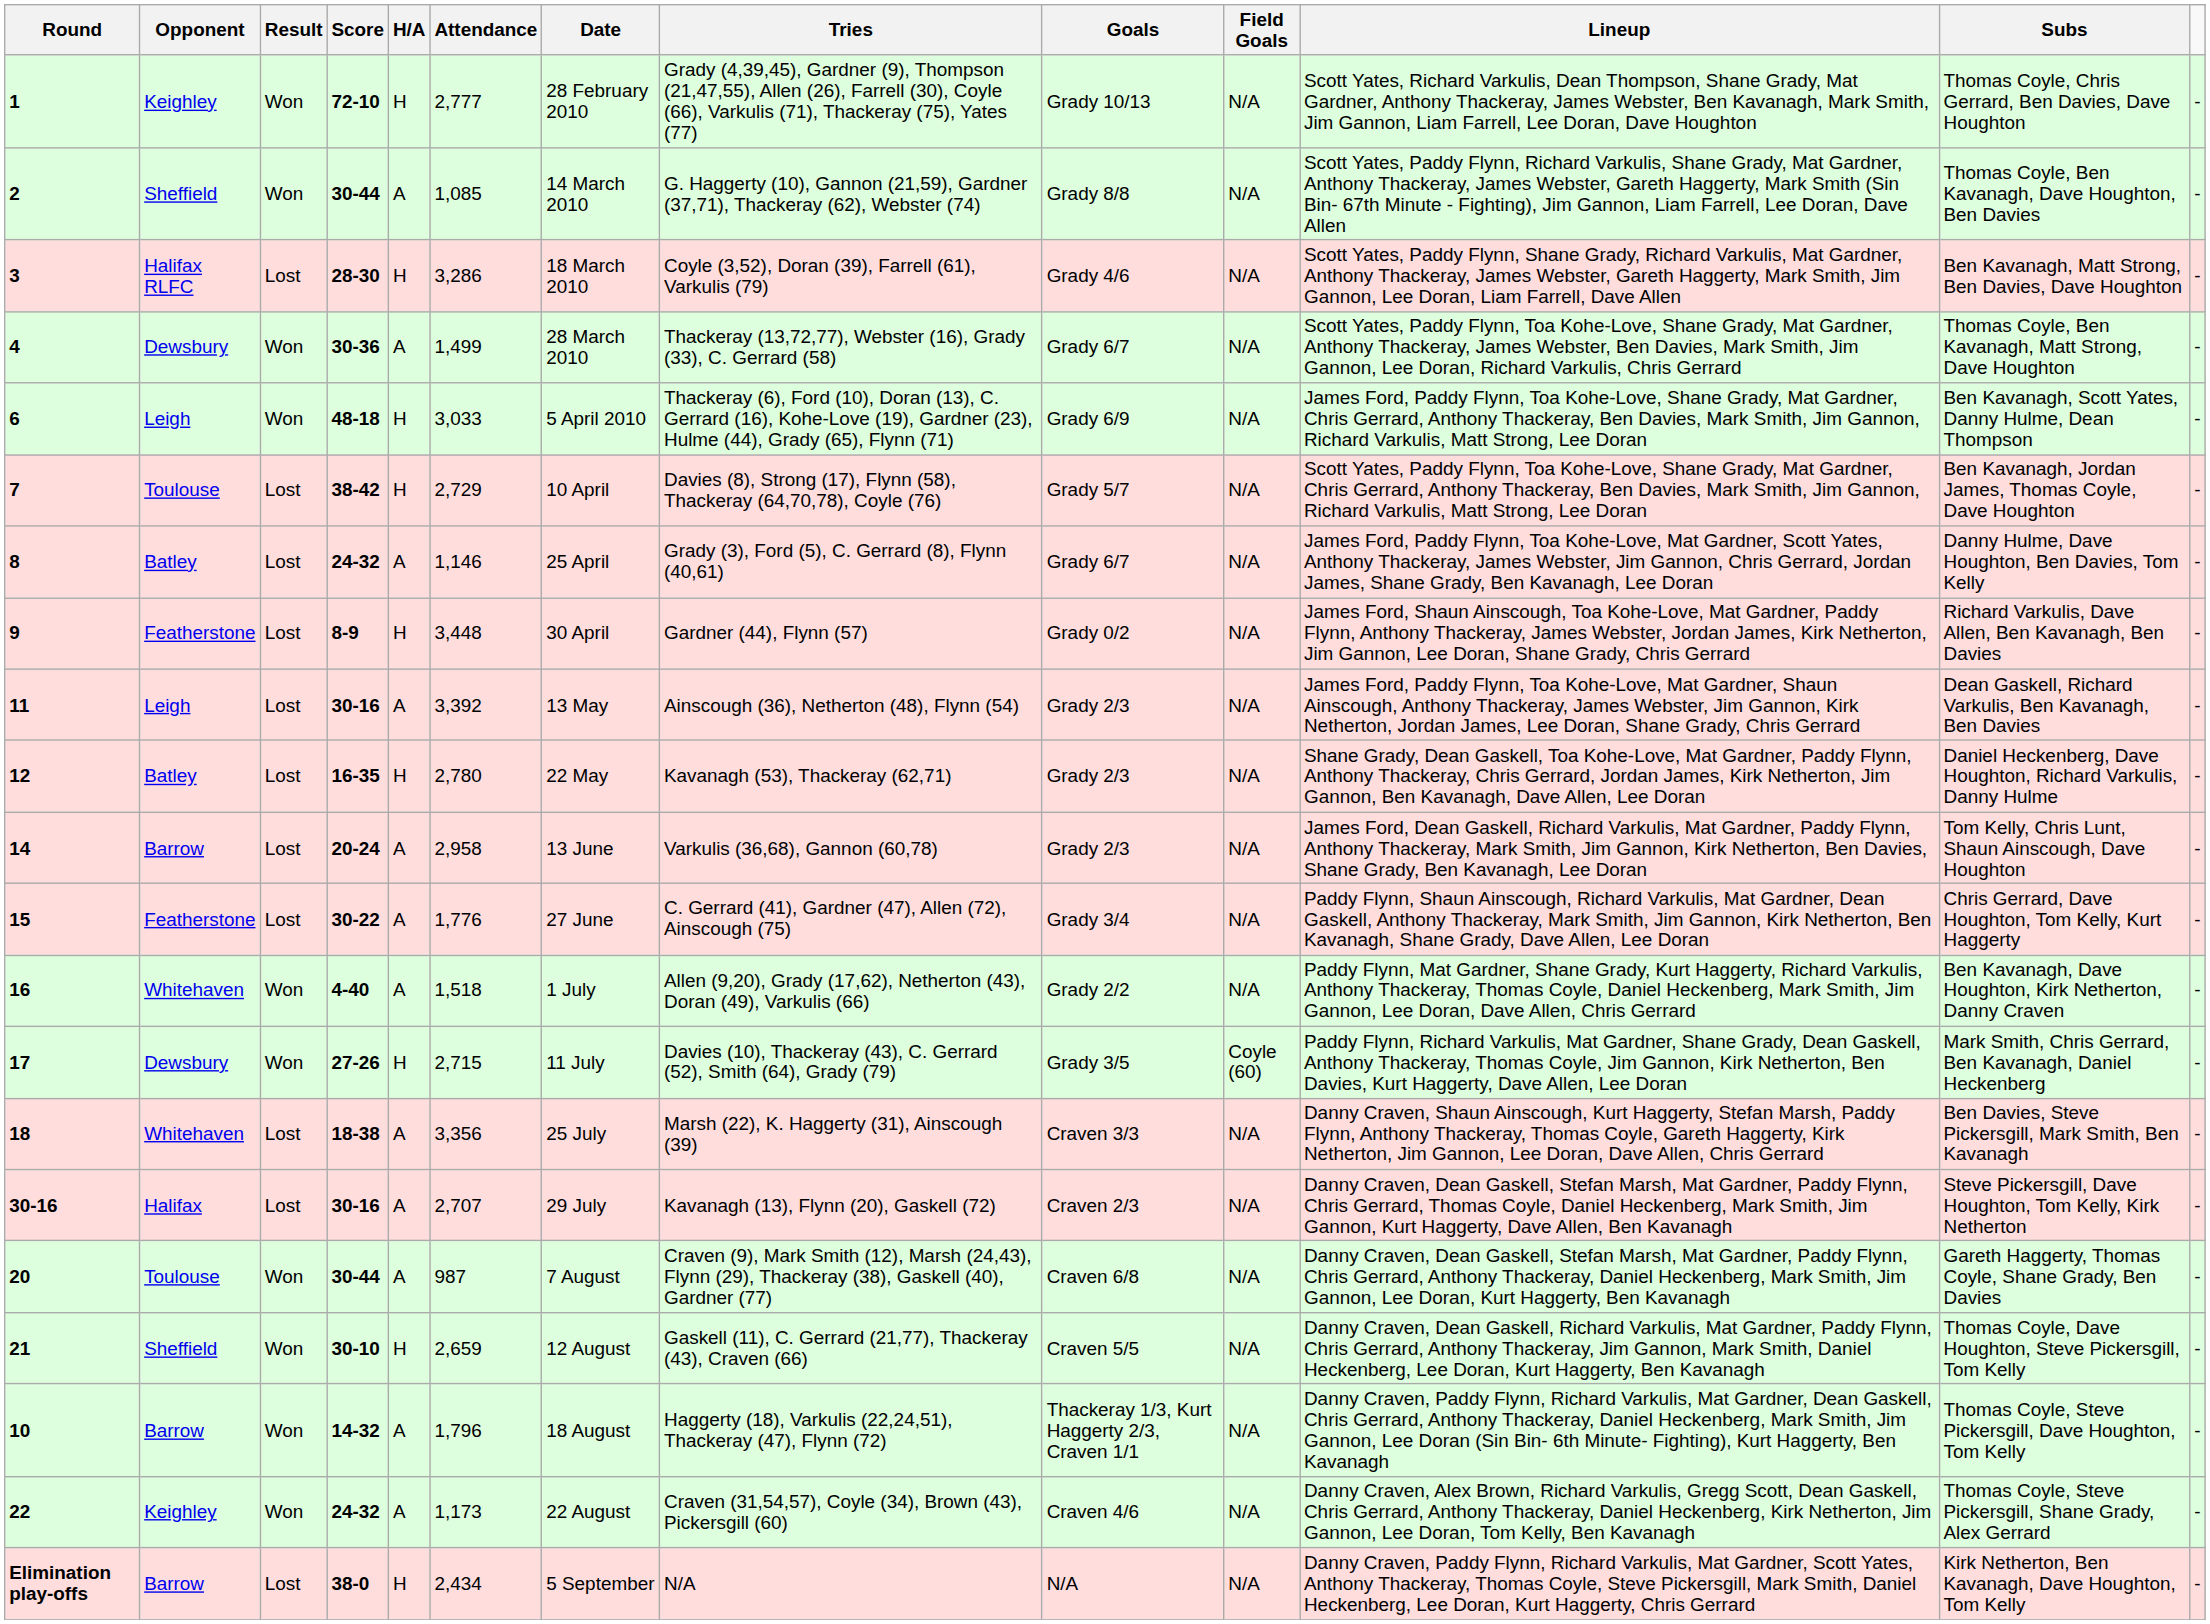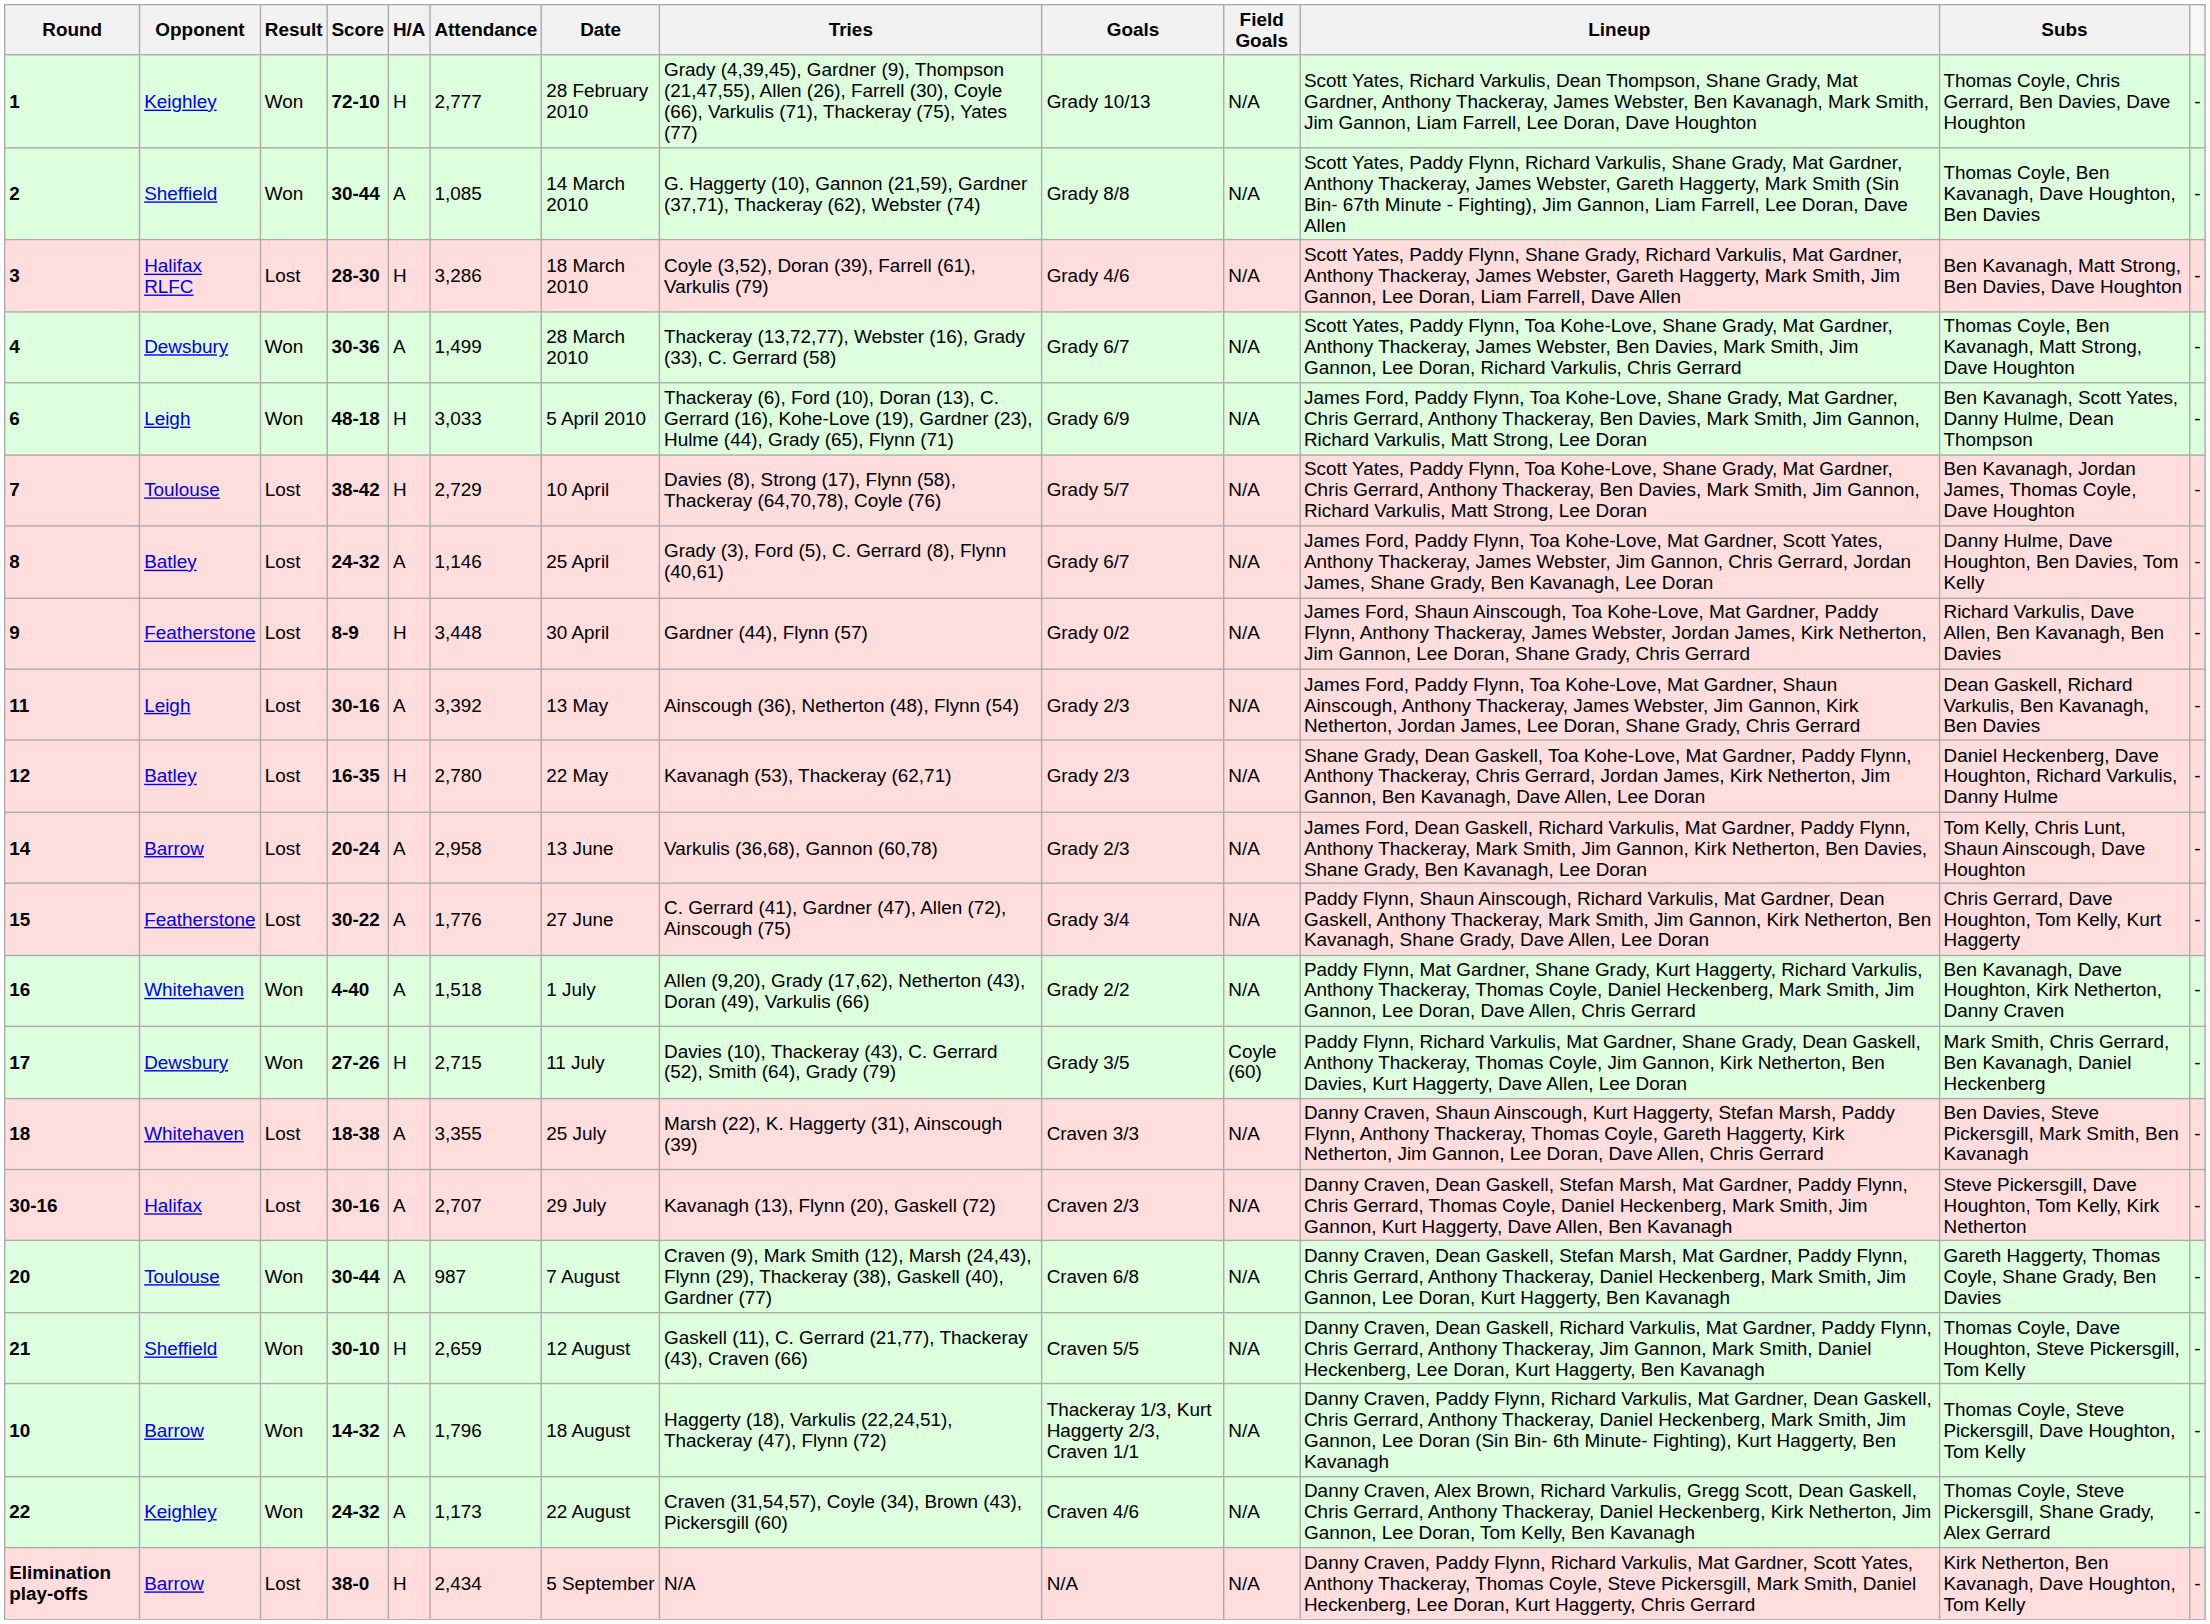18 | Attendance: 3,356 -> 3,355
